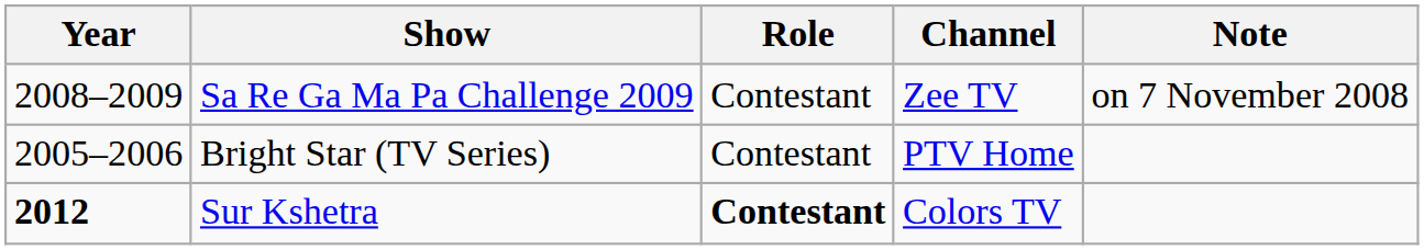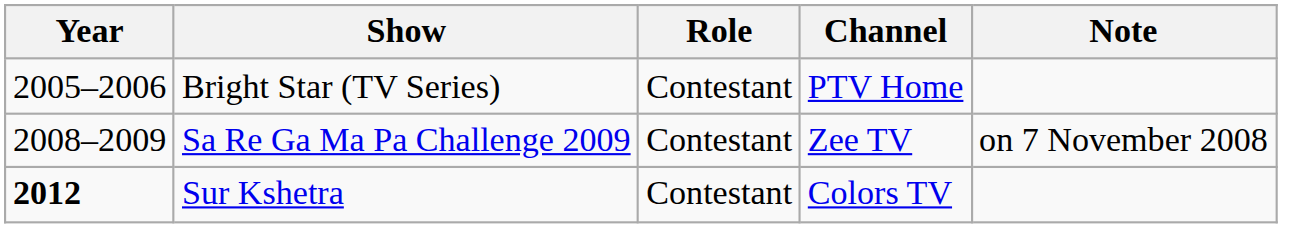rows swapped: Bright Star (TV Series) <-> Sa Re Ga Ma Pa Challenge 2009
Sur Kshetra | Role: bold -> normal
